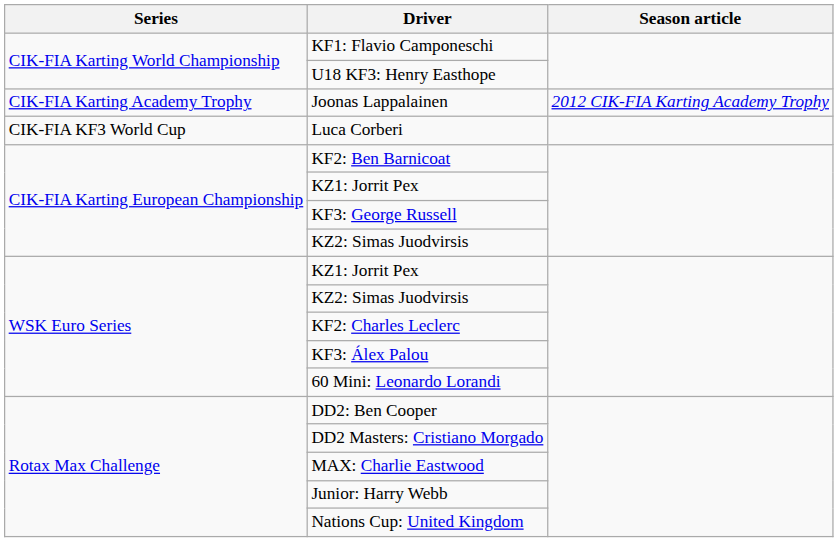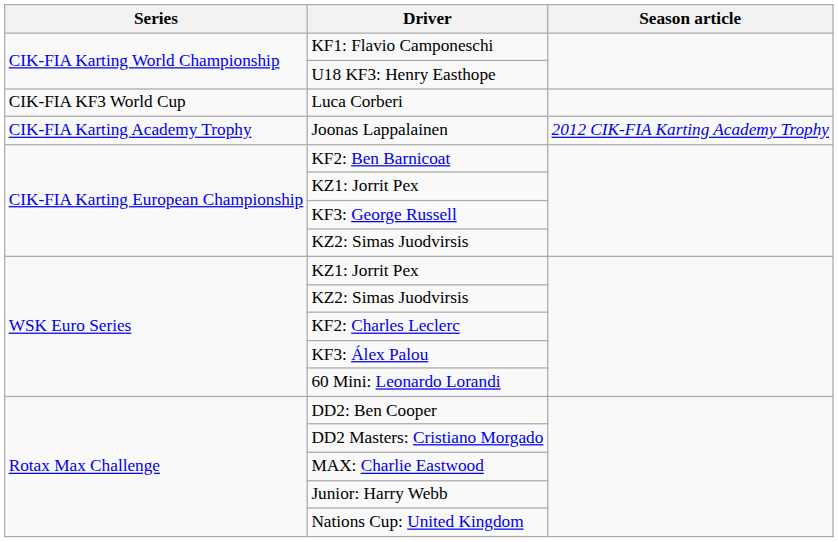rows swapped: Luca Corberi <-> Joonas Lappalainen
